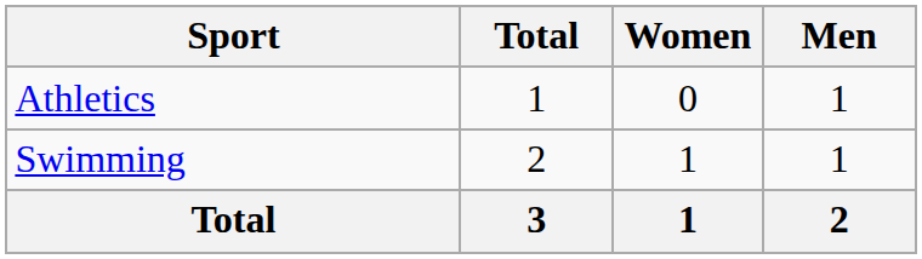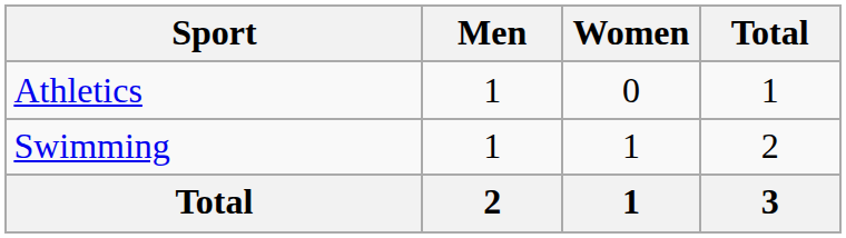columns swapped: Men <-> Total
